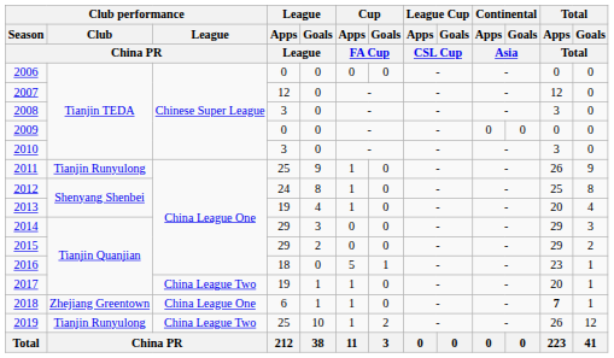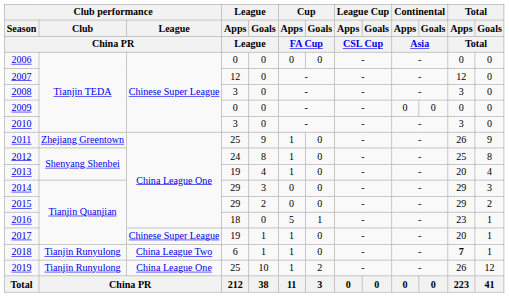2011 | Club performance / Club / China PR: Tianjin Runyulong -> Zhejiang Greentown
2017 | Club performance / League / China PR: China League Two -> Chinese Super League
2018 | Club performance / Club / China PR: Zhejiang Greentown -> Tianjin Runyulong
2018 | Club performance / League / China PR: China League One -> China League Two
2019 | Club performance / League / China PR: China League Two -> China League One
